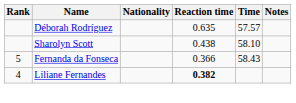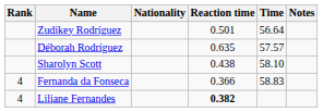+ row: Zudikey Rodríguez | 0.501 | 56.64
Fernanda da Fonseca | Rank: 5 -> 4
Fernanda da Fonseca | Time: 58.43 -> 58.83
